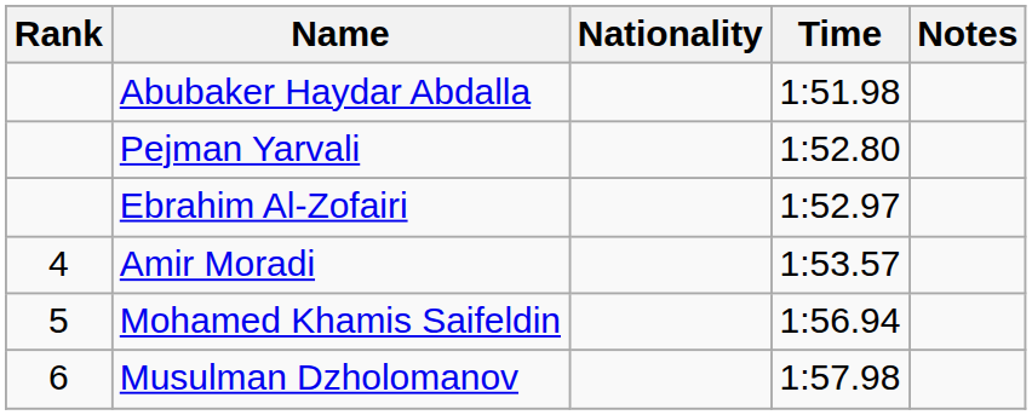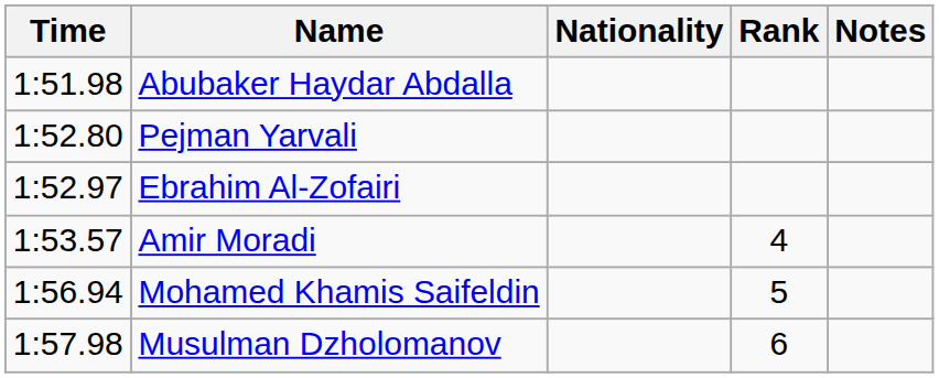columns swapped: Rank <-> Time
